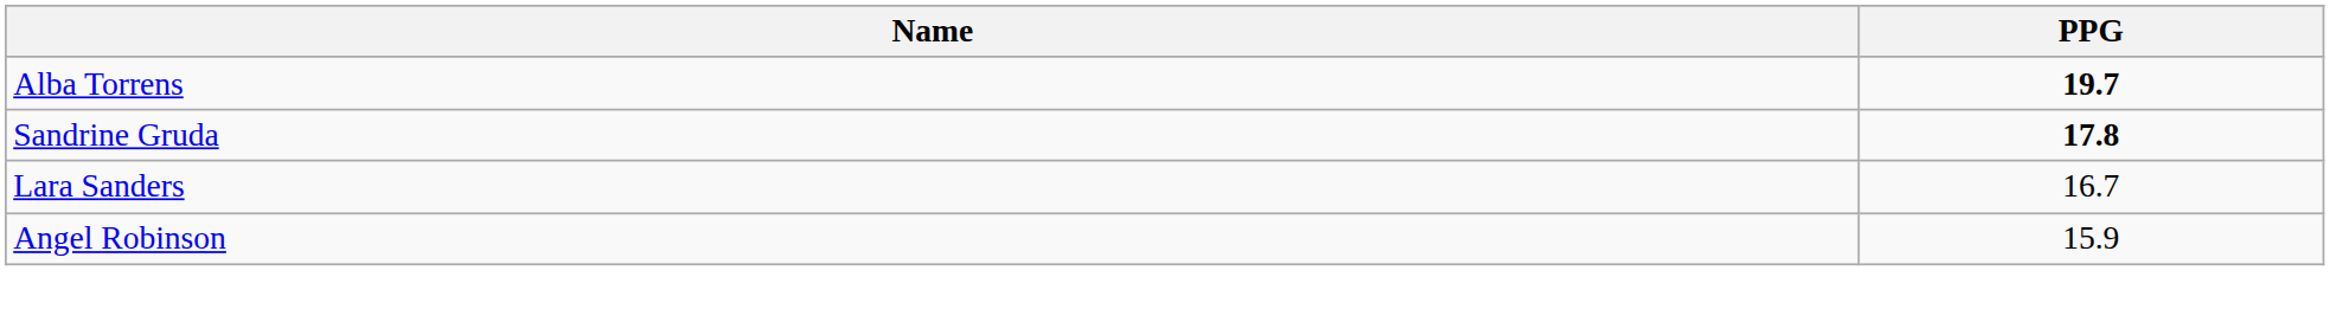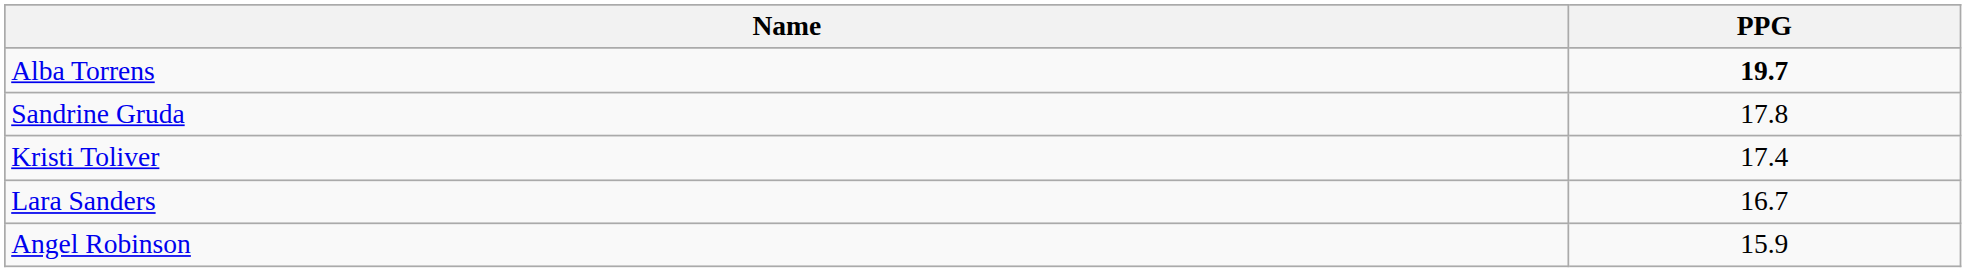Sandrine Gruda | PPG: bold -> normal
+ row: Kristi Toliver | 17.4
